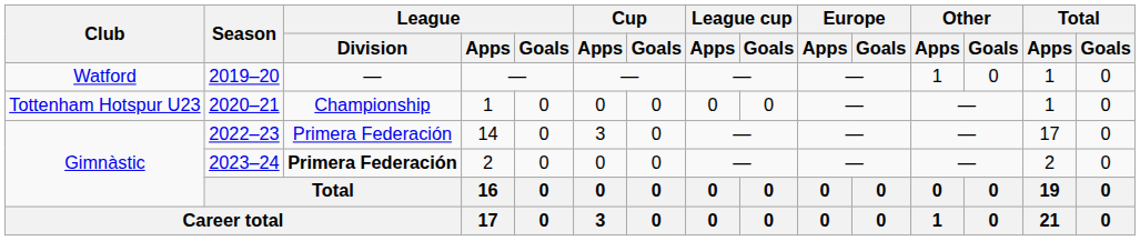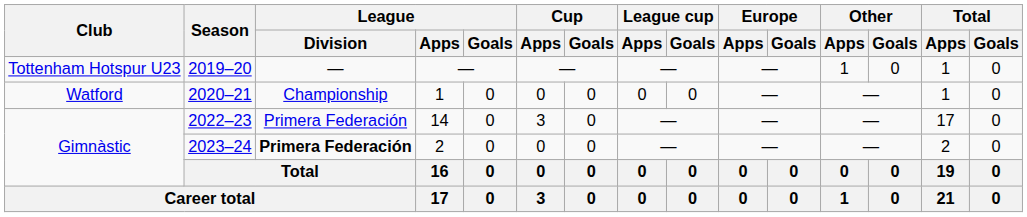2019–20 | Club: Watford -> Tottenham Hotspur U23
2020–21 | Club: Tottenham Hotspur U23 -> Watford
